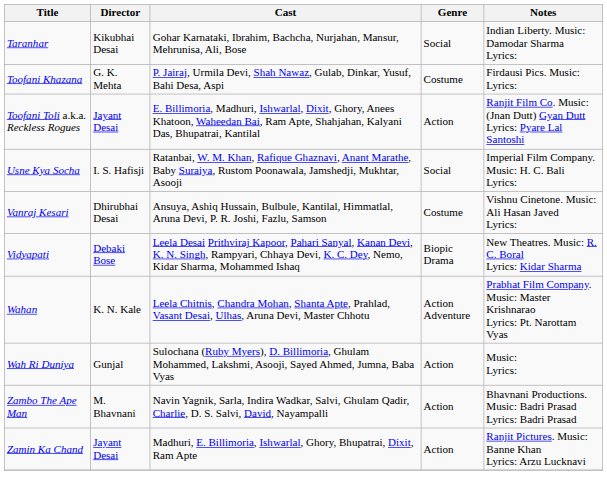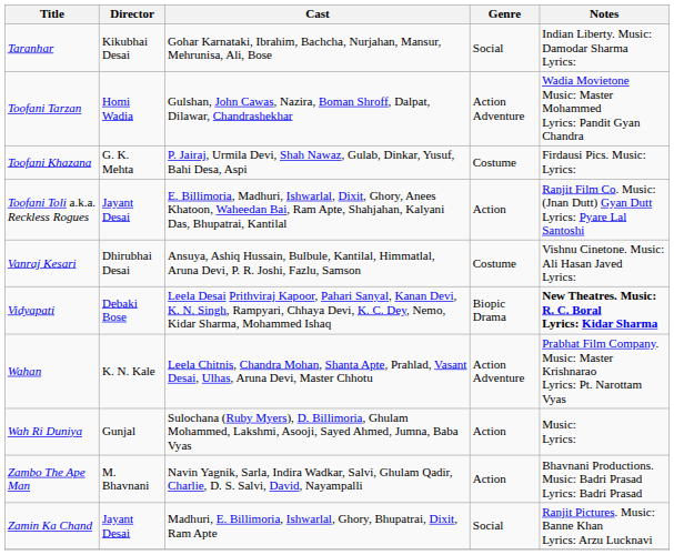+ row: Toofani Tarzan | Homi Wadia | Gulshan, John Cawas, Nazira, Boman Shroff, Dalpat, Dilawar, Chandrashekhar | Action Adventure | Wadia Movietone Music: Master Mohammed Lyrics: Pandit Gyan Chandra
- row: Usne Kya Socha | I. S. Hafisji | Ratanbai, W. M. Khan, Rafique Ghaznavi, Anant Marathe, Baby Suraiya, Rustom Poonawala, Jamshedji, Mukhtar, Asooji | Social | Imperial Film Company. Music: H. C. Bali Lyrics:
Vidyapati | Notes: normal -> bold
Zamin Ka Chand | Genre: Action -> Social
